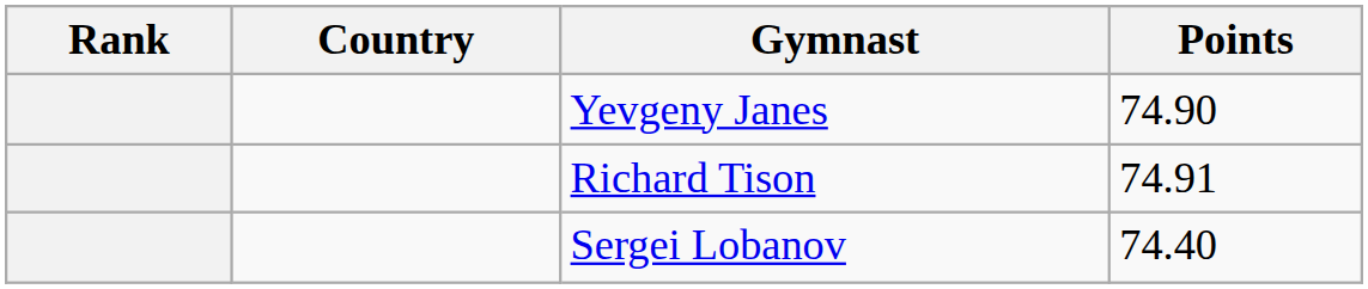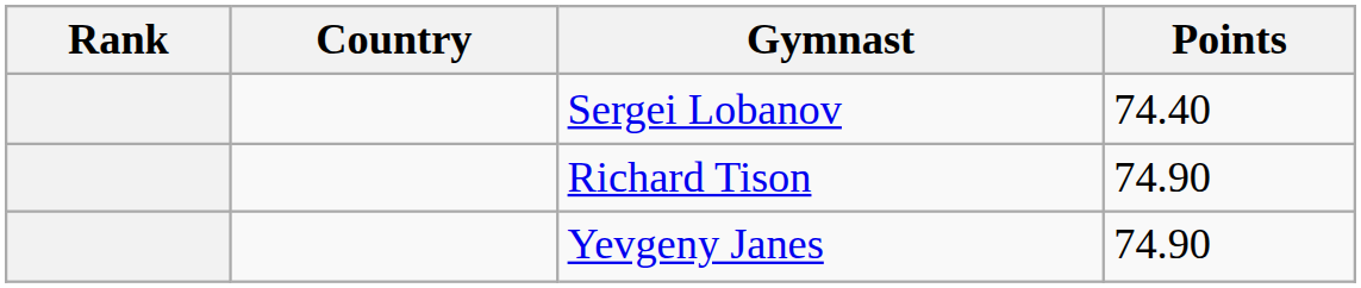rows swapped: Yevgeny Janes <-> Sergei Lobanov
Richard Tison | Points: 74.91 -> 74.90
